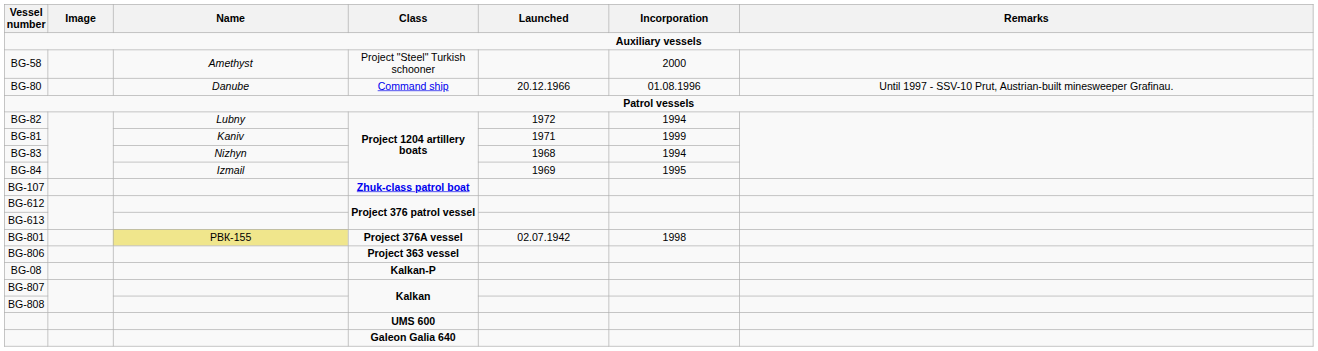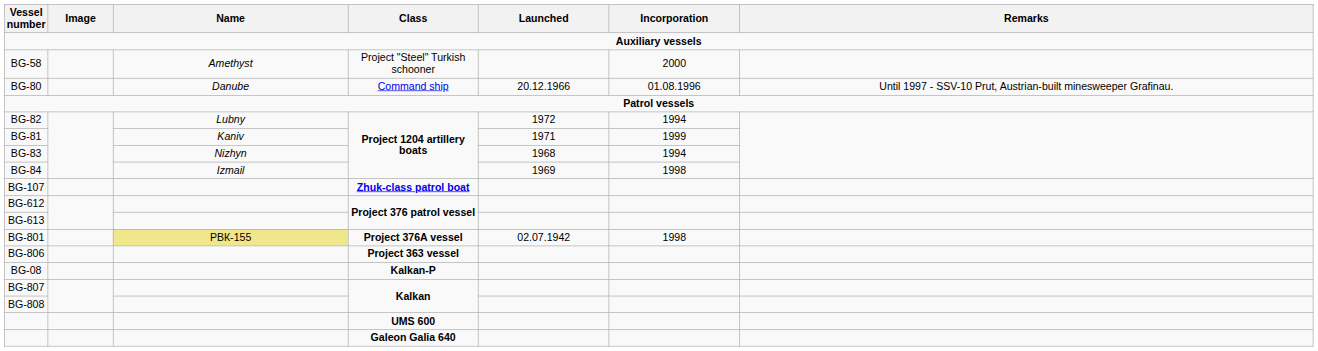BG-84 | Incorporation: 1995 -> 1998
